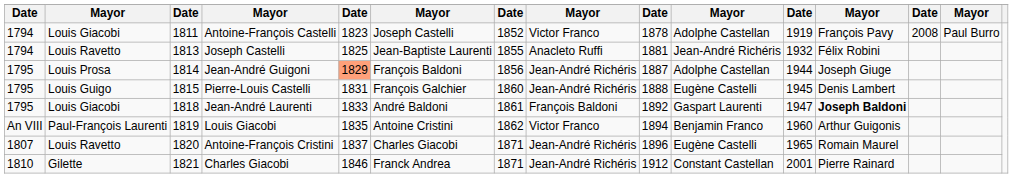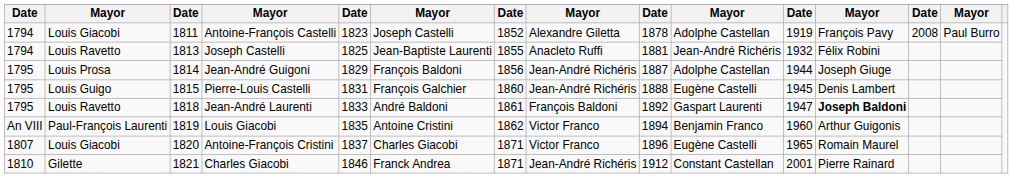Antoine-François Castelli | column 8: Victor Franco -> Alexandre Giletta
Jean-André Guigoni | column 5: lightsalmon background -> no background
Jean-André Laurenti | column 2: Louis Giacobi -> Louis Ravetto
Antoine-François Cristini | column 2: Louis Ravetto -> Louis Giacobi
Antoine-François Cristini | column 8: Jean-André Richéris -> Victor Franco
